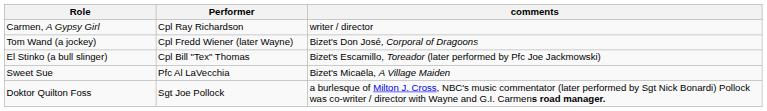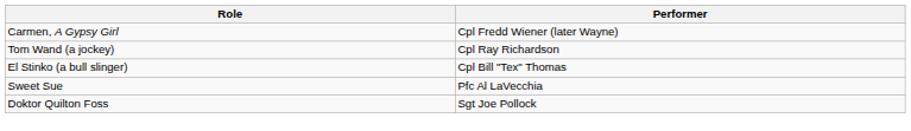- column: comments | writer / director | Bizet's Don José, Corporal of Dragoons | Bizet's Escamillo, Toreador (later performed by Pfc Joe Jackmowski) | Bizet's Micaëla, A Village Maiden | a burlesque of Milton J. Cross, NBC's music commentator (later performed by Sgt Nick Bonardi) Pollock was co-writer / director with Wayne and G.I. Carmens road manager.
Carmen, A Gypsy Girl | Performer: Cpl Ray Richardson -> Cpl Fredd Wiener (later Wayne)
Tom Wand (a jockey) | Performer: Cpl Fredd Wiener (later Wayne) -> Cpl Ray Richardson
